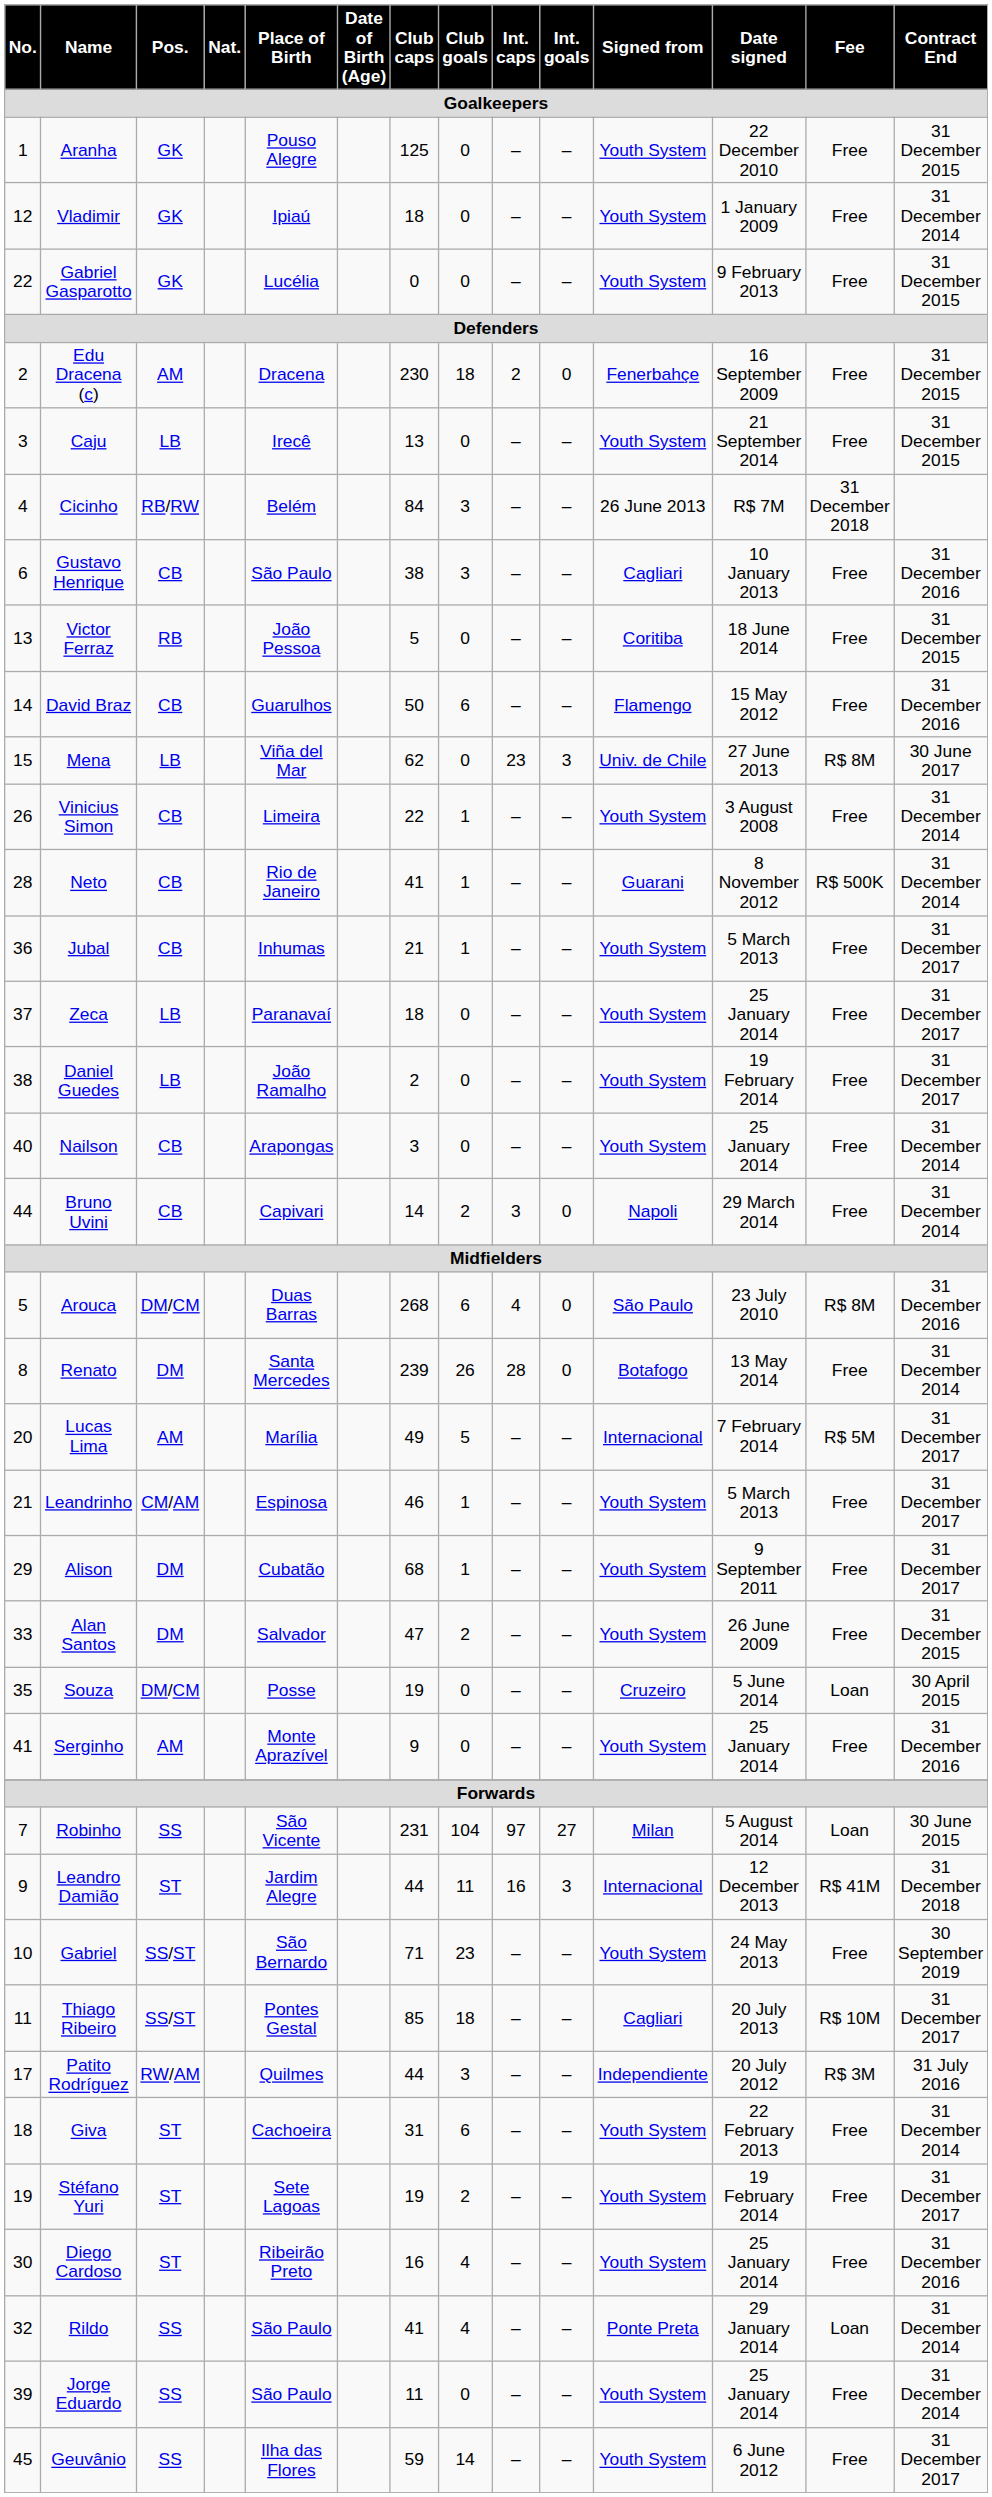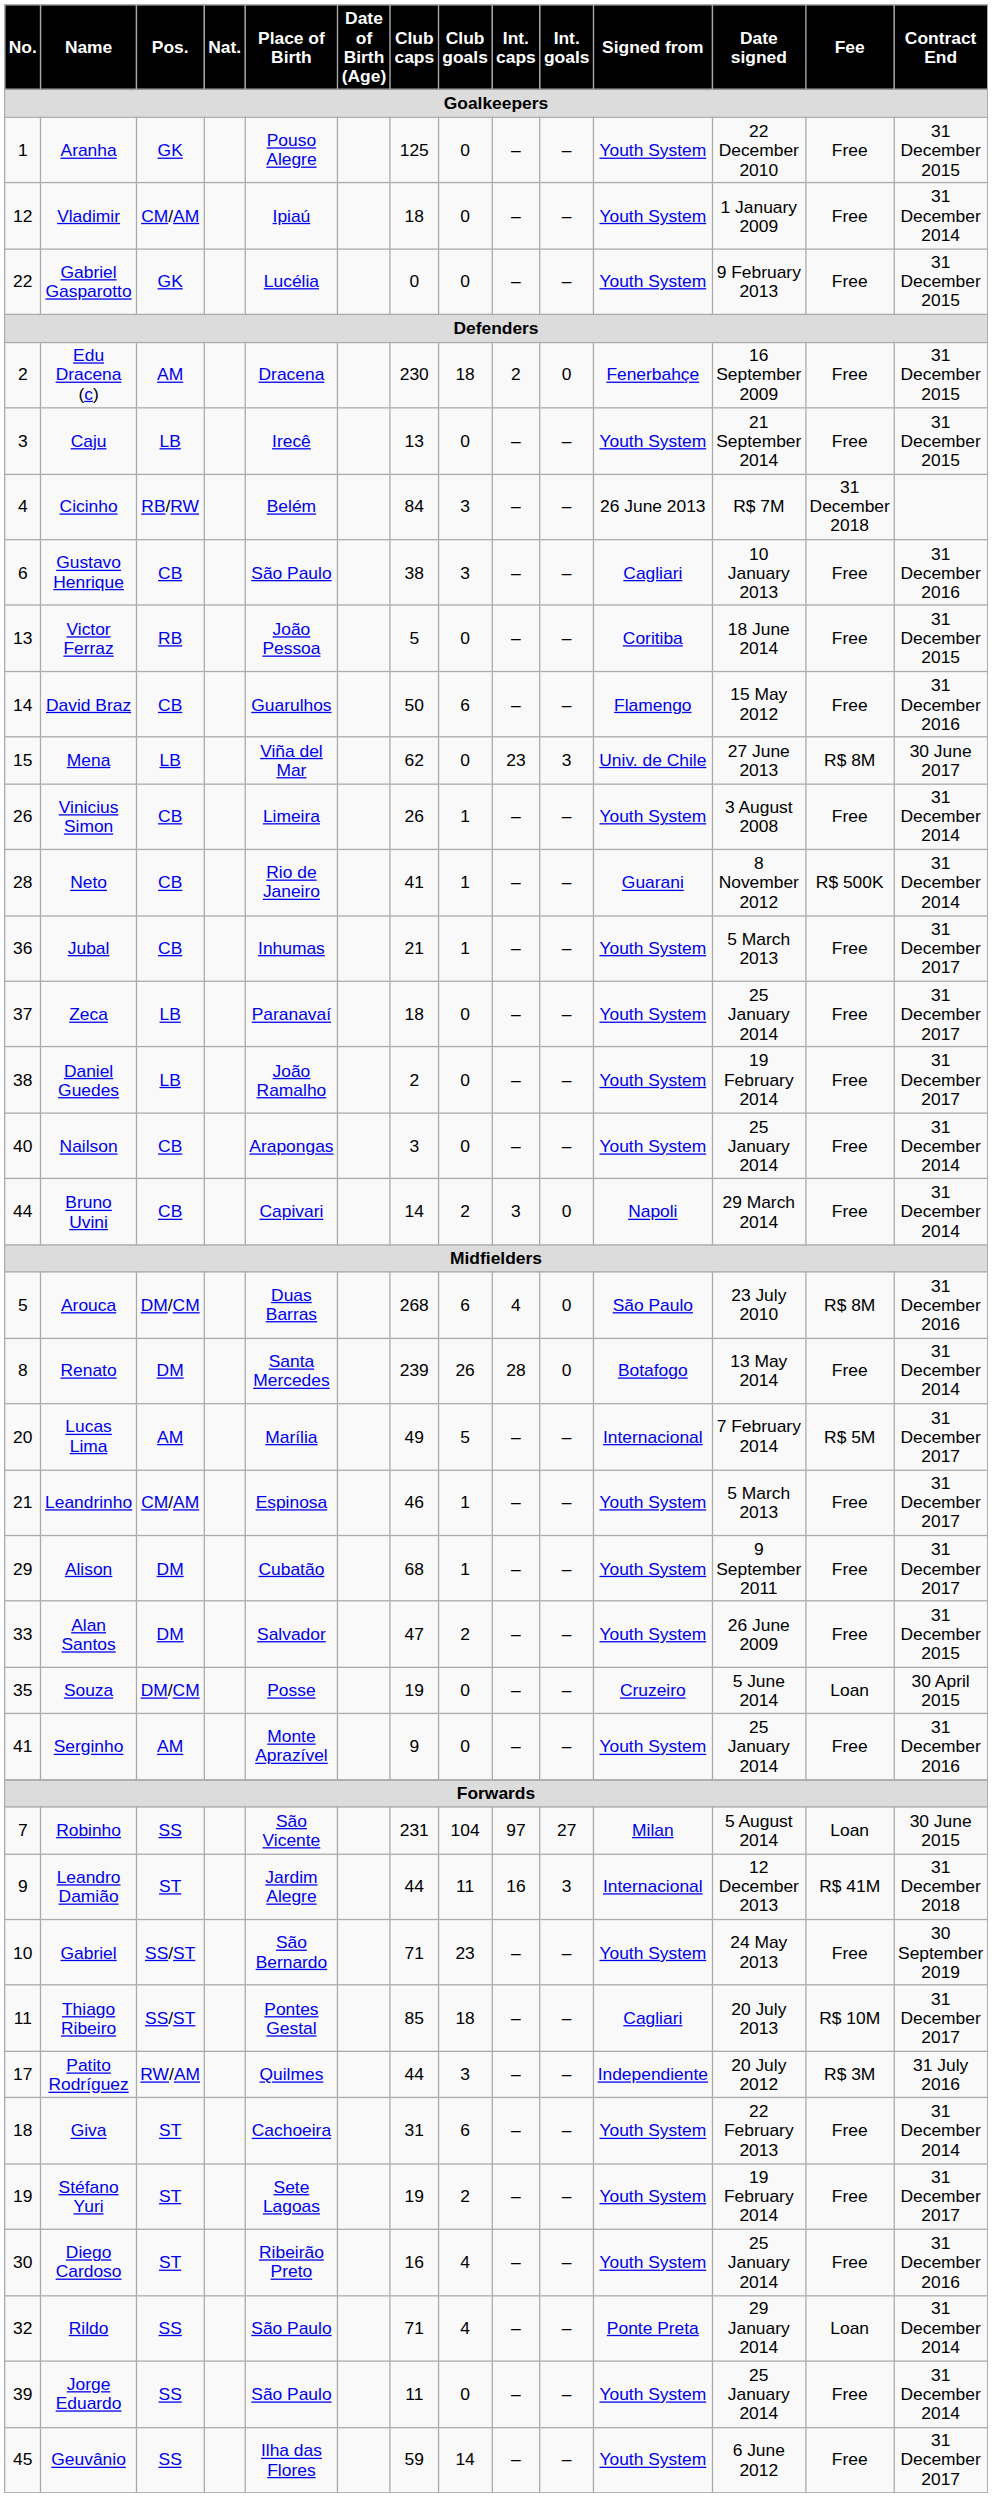Vladimir | Pos.: GK -> CM/AM
Vinicius Simon | Club caps: 22 -> 26
Rildo | Club caps: 41 -> 71
